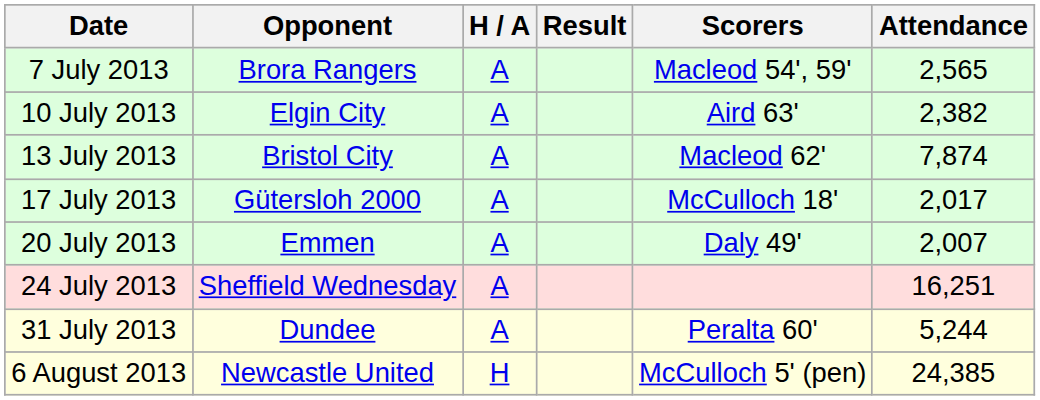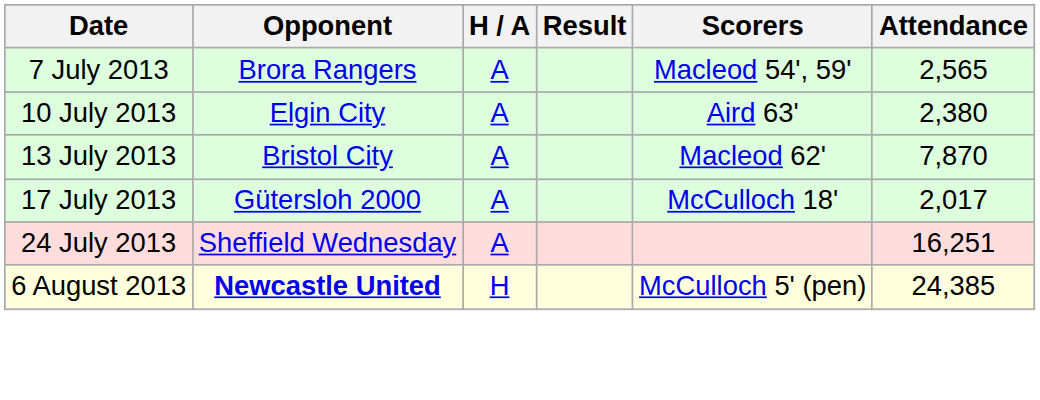10 July 2013 | Attendance: 2,382 -> 2,380
13 July 2013 | Attendance: 7,874 -> 7,870
- row: 20 July 2013 | Emmen | A | Daly 49' | 2,007
- row: 31 July 2013 | Dundee | A | Peralta 60' | 5,244
6 August 2013 | Opponent: normal -> bold
